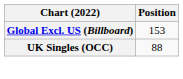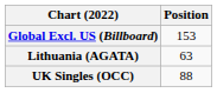+ row: Lithuania (AGATA) | 63
